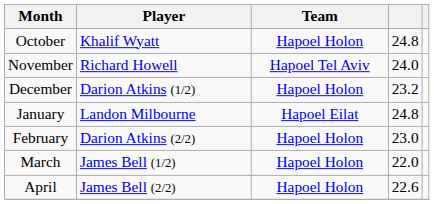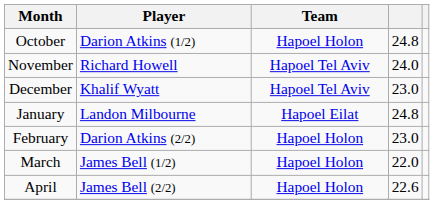October | Player: Khalif Wyatt -> Darion Atkins (1/2)
December | Player: Darion Atkins (1/2) -> Khalif Wyatt
December | Team: Hapoel Holon -> Hapoel Tel Aviv
December | column 4: 23.2 -> 23.0
